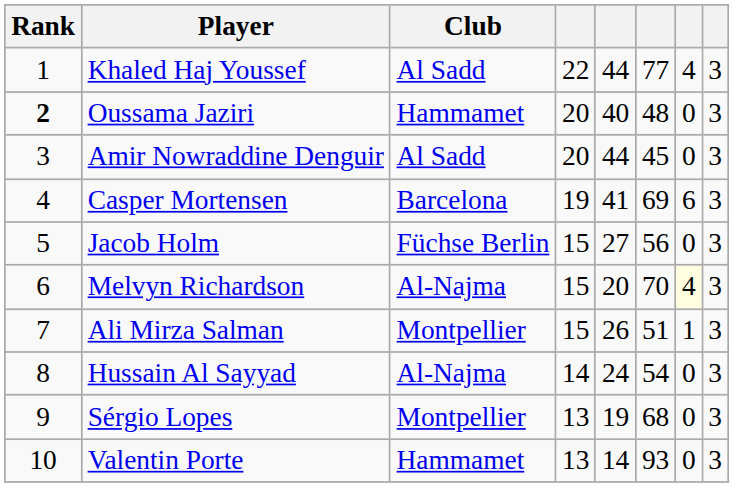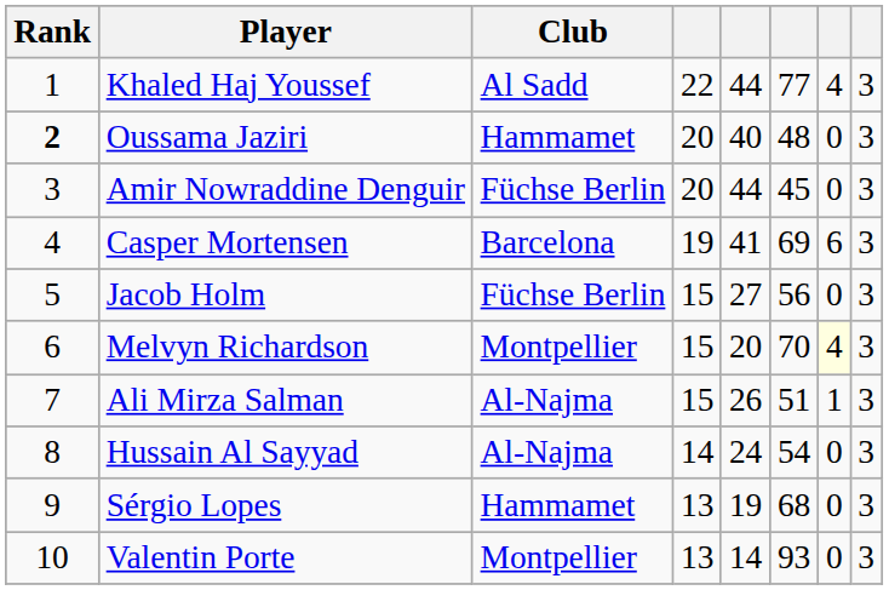Amir Nowraddine Denguir | Club: Al Sadd -> Füchse Berlin
Melvyn Richardson | Club: Al-Najma -> Montpellier
Ali Mirza Salman | Club: Montpellier -> Al-Najma
Sérgio Lopes | Club: Montpellier -> Hammamet
Valentin Porte | Club: Hammamet -> Montpellier
